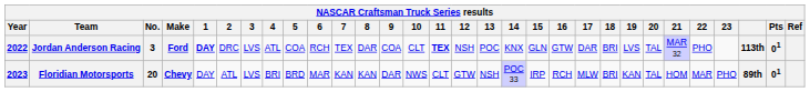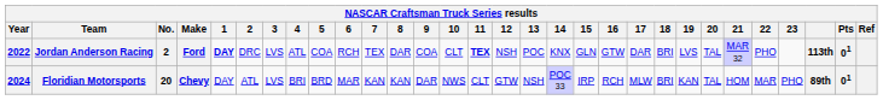Jordan Anderson Racing | No.: 3 -> 2
Floridian Motorsports | Year: 2023 -> 2024
